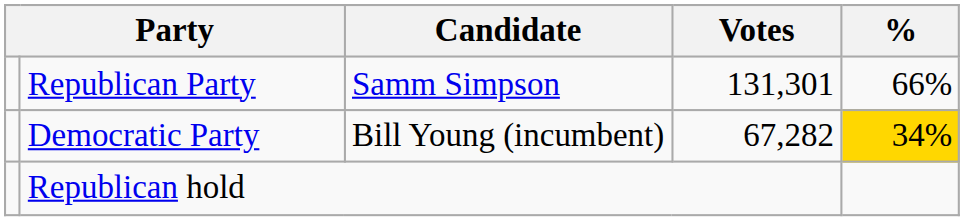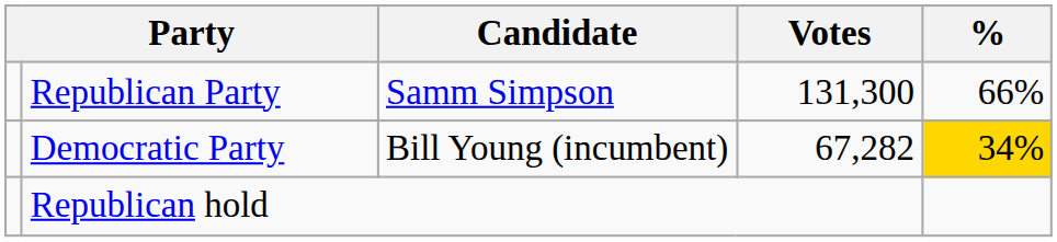Republican Party | Votes: 131,301 -> 131,300
